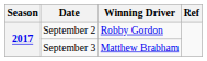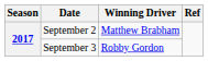September 2 | Winning Driver: Robby Gordon -> Matthew Brabham
September 3 | Winning Driver: Matthew Brabham -> Robby Gordon
